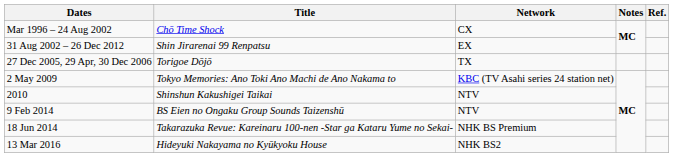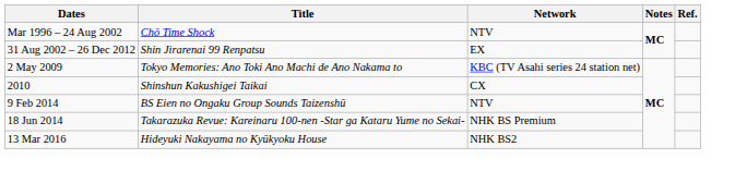Mar 1996 – 24 Aug 2002 | Network: CX -> NTV
- row: 27 Dec 2005, 29 Apr, 30 Dec 2006 | Torigoe Dōjō | TX
2010 | Network: NTV -> CX
